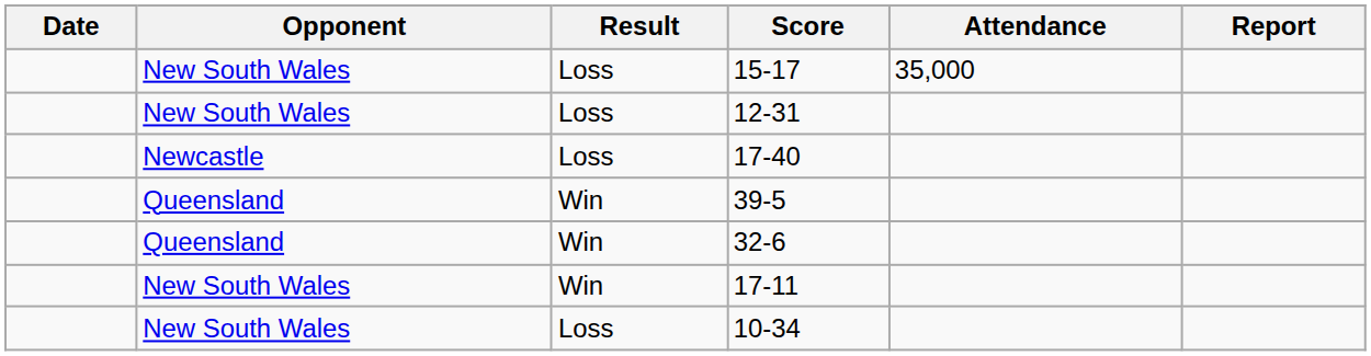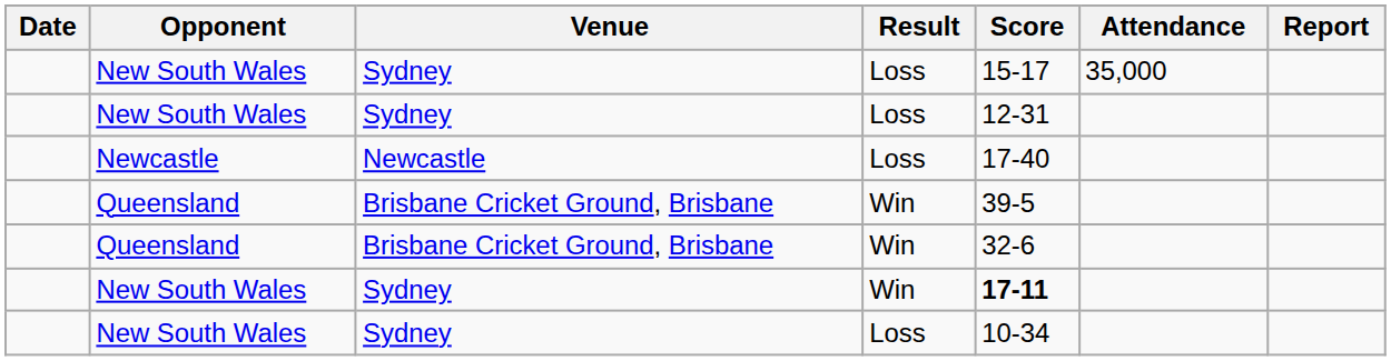+ column: Venue | Sydney | Sydney | Newcastle | Brisbane Cricket Ground, Brisbane | Brisbane Cricket Ground, Brisbane | Sydney | Sydney
New South Wales / Win | Score: normal -> bold
